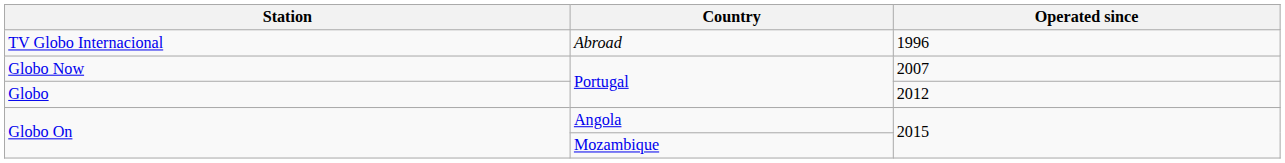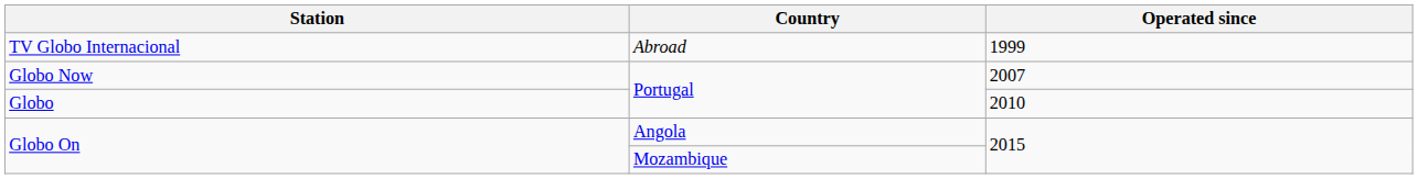TV Globo Internacional | Operated since: 1996 -> 1999
Globo | Operated since: 2012 -> 2010
